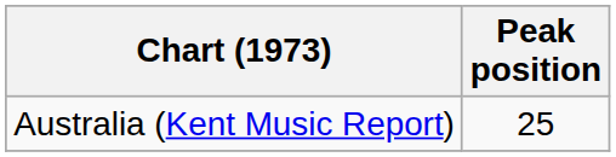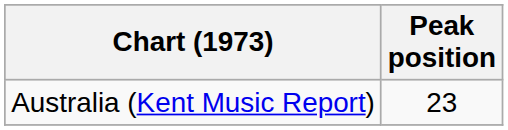Australia (Kent Music Report) | Peak position: 25 -> 23
